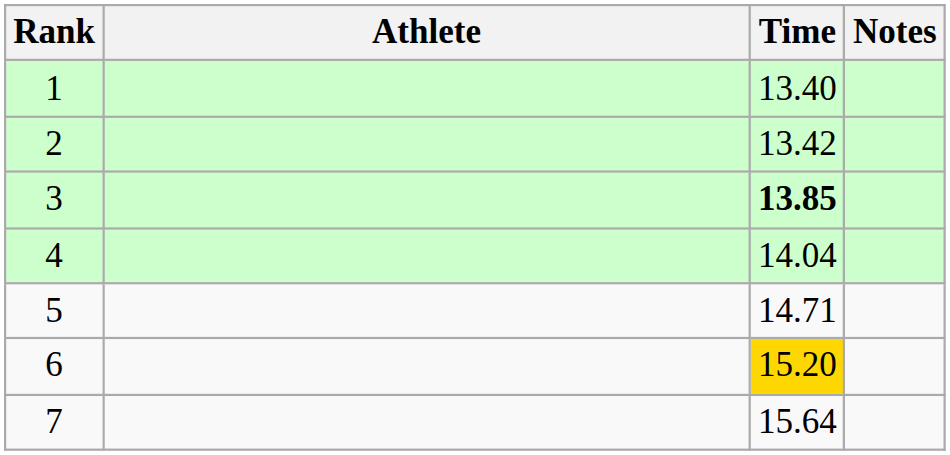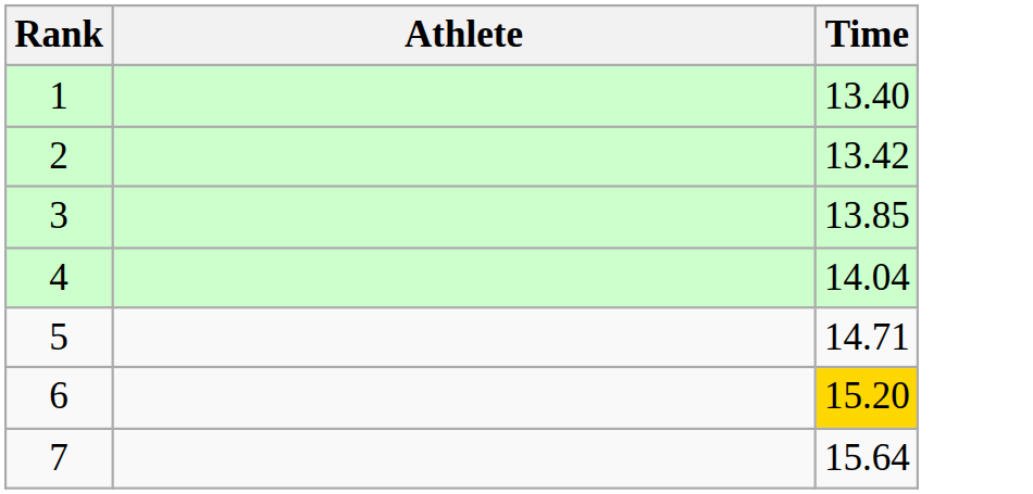- column: Notes
3 | Time: bold -> normal
